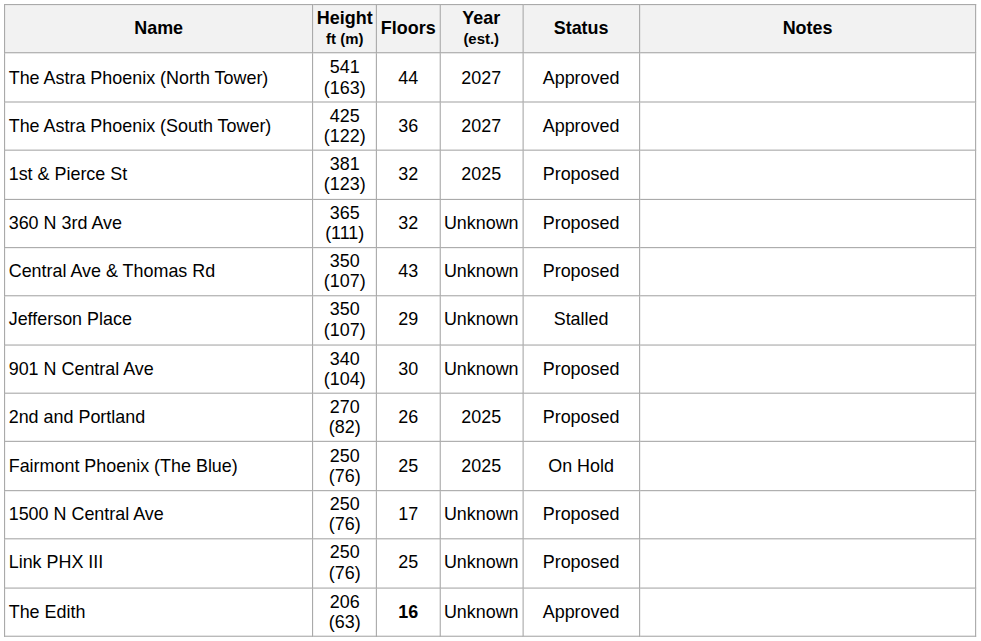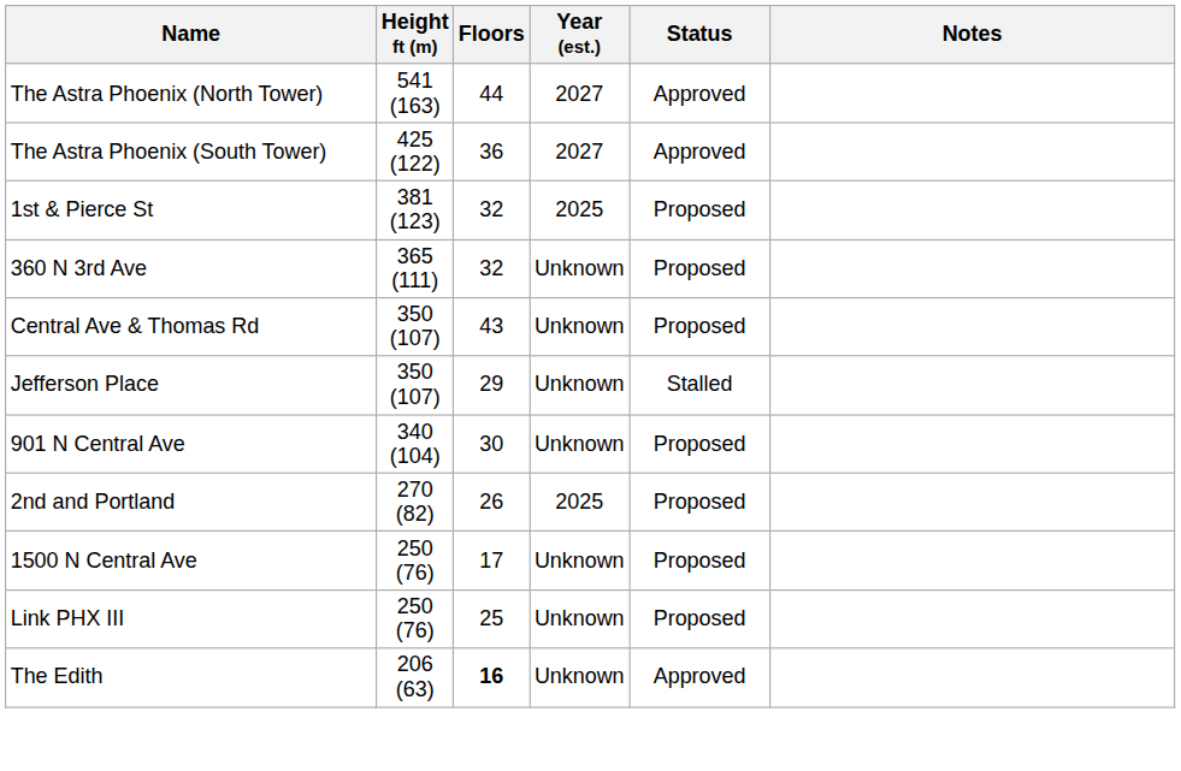- row: Fairmont Phoenix (The Blue) | 250 (76) | 25 | 2025 | On Hold
